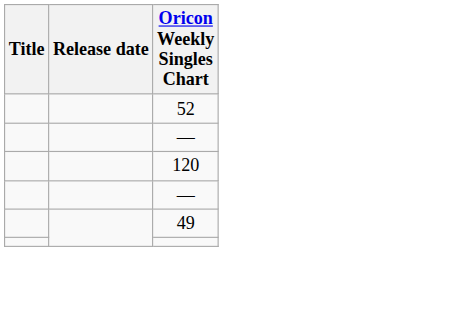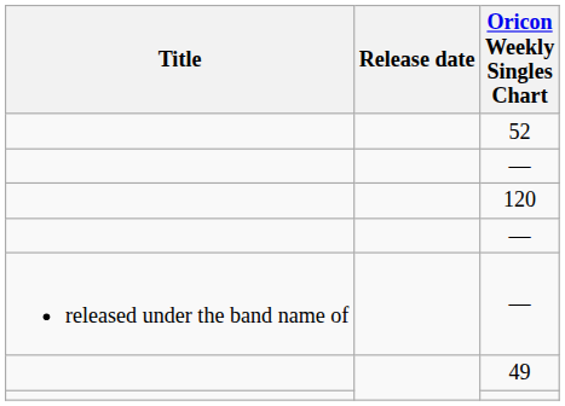+ row: released under the band name of | —
